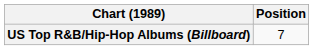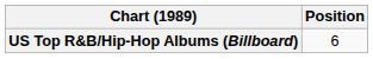US Top R&B/Hip-Hop Albums (Billboard) | Position: 7 -> 6
